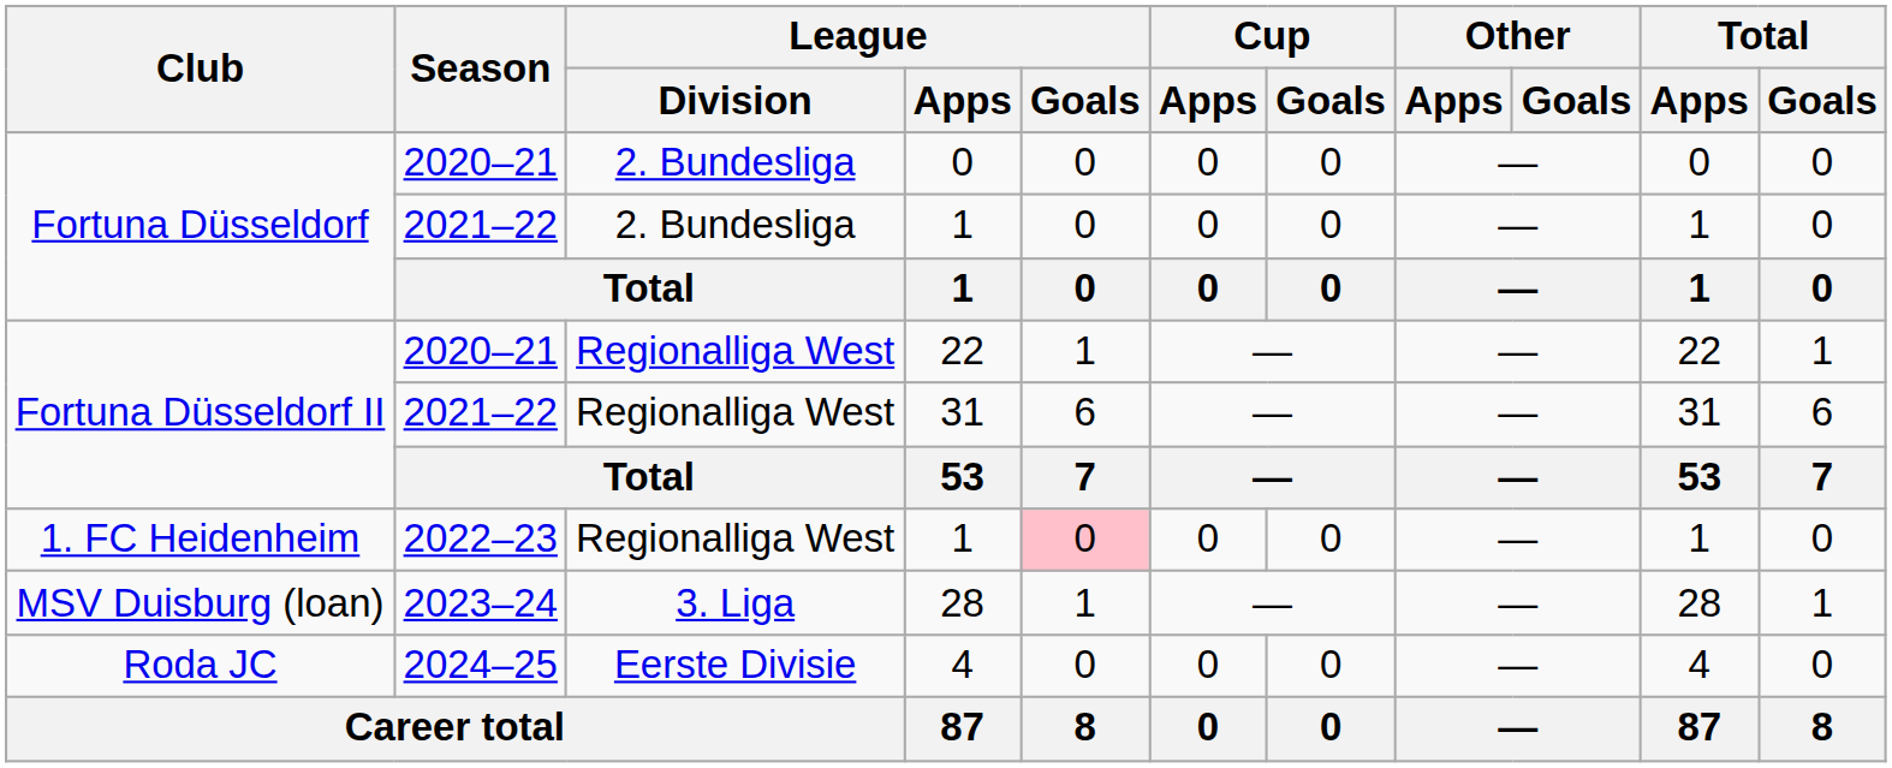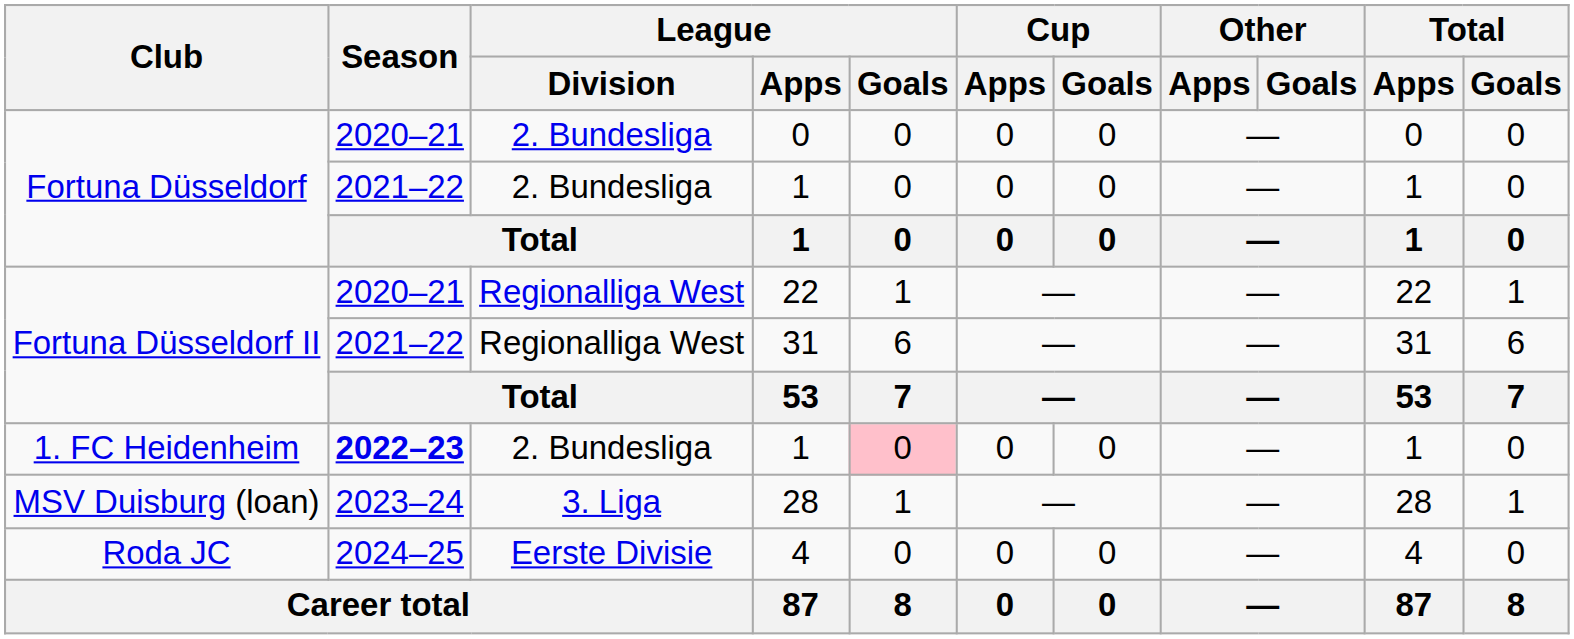1. FC Heidenheim / 1 | Season: normal -> bold
1. FC Heidenheim / 1 | League / Division: Regionalliga West -> 2. Bundesliga
